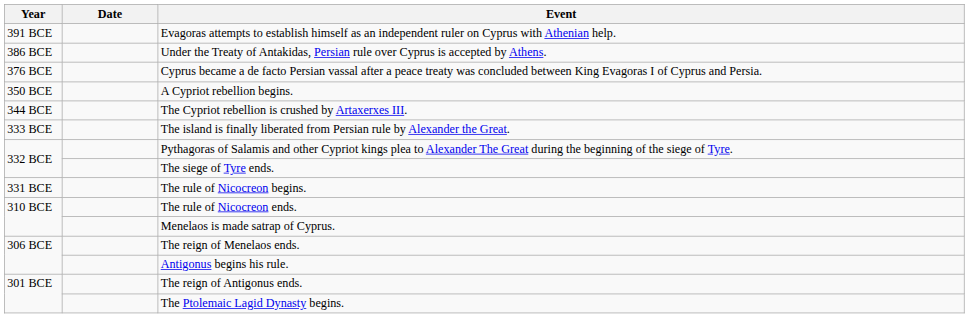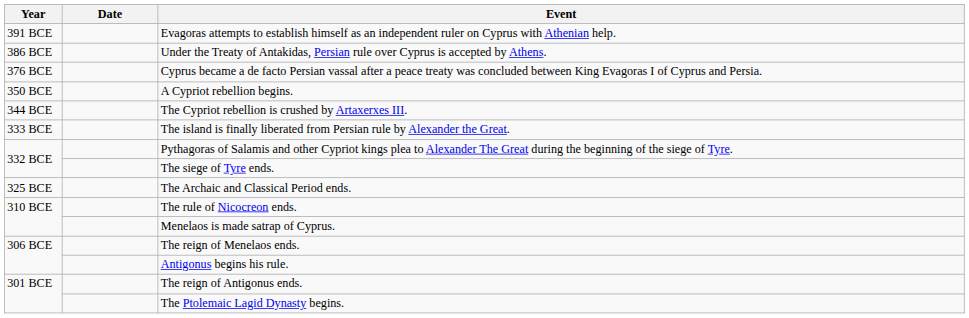- row: 331 BCE | The rule of Nicocreon begins.
+ row: 325 BCE | The Archaic and Classical Period ends.
